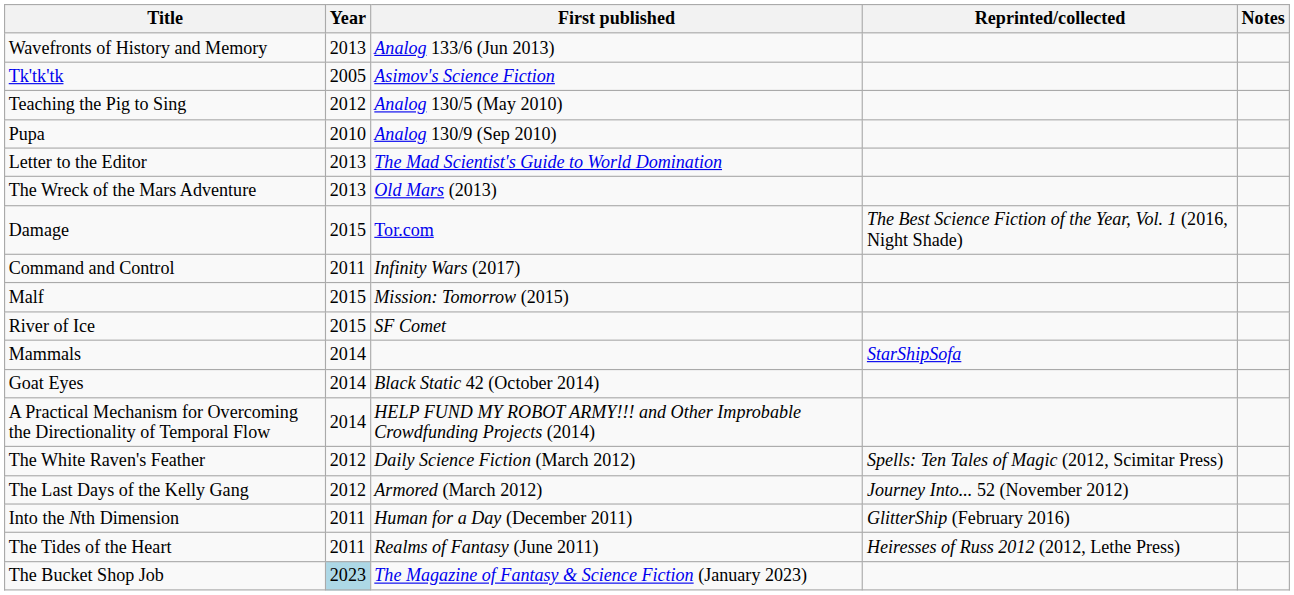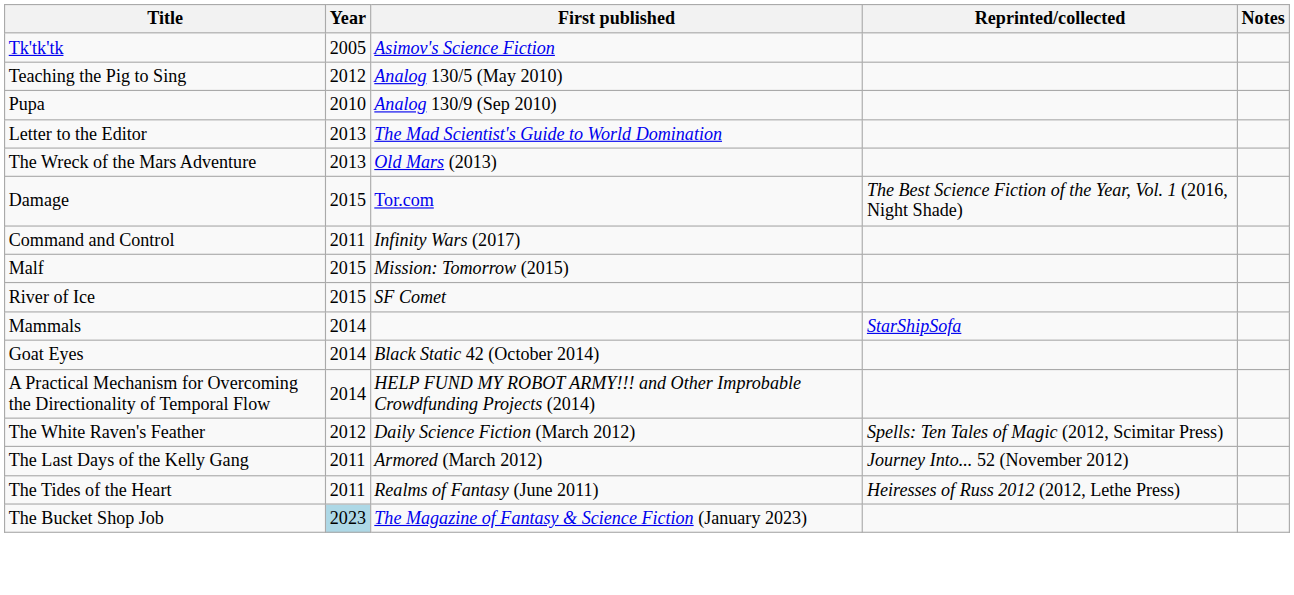- row: Wavefronts of History and Memory | 2013 | Analog 133/6 (Jun 2013)
The Last Days of the Kelly Gang | Year: 2012 -> 2011
- row: Into the Nth Dimension | 2011 | Human for a Day (December 2011) | GlitterShip (February 2016)
